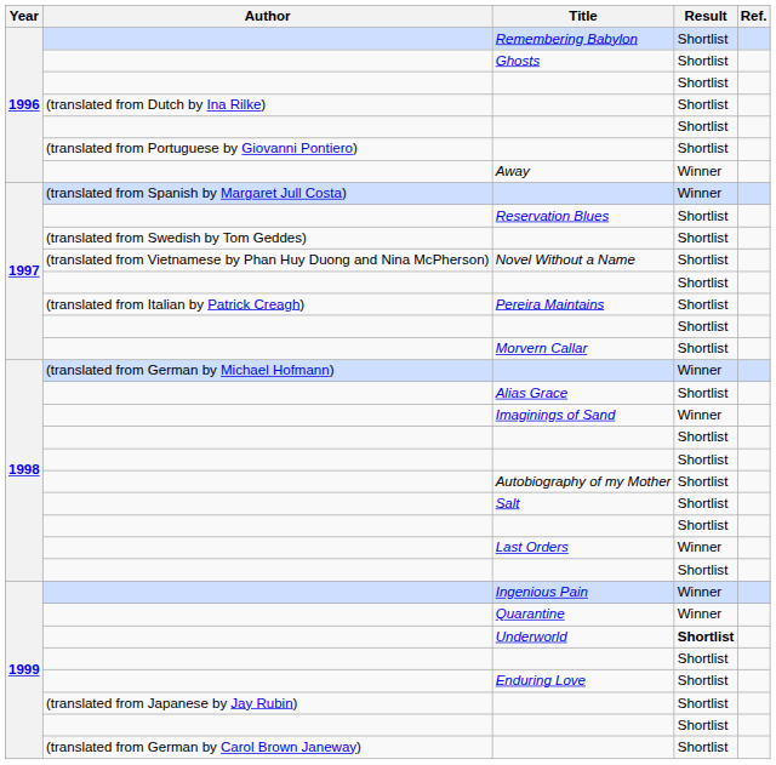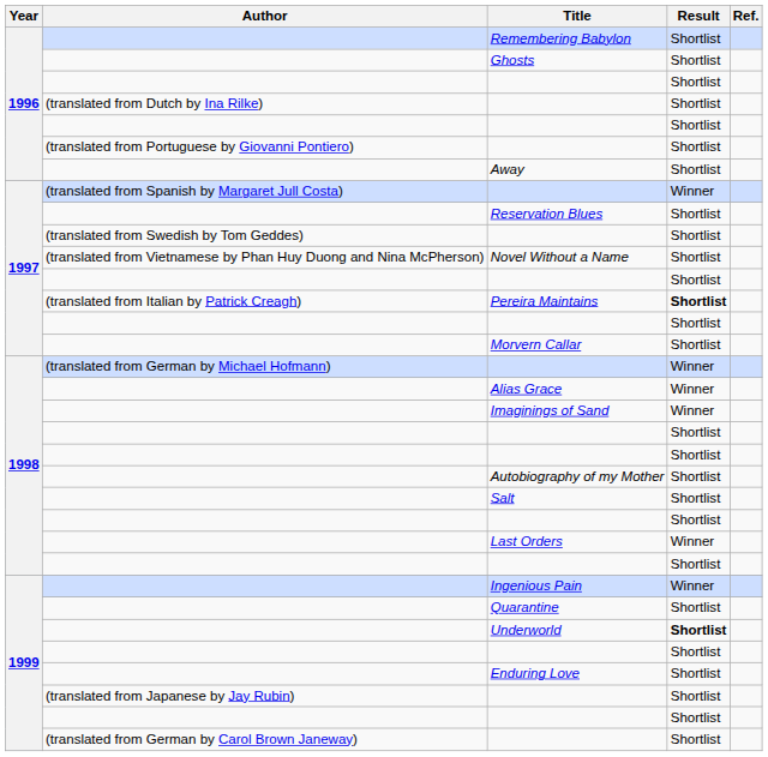Away | Result: Winner -> Shortlist
Pereira Maintains | Result: normal -> bold
Alias Grace | Result: Shortlist -> Winner
Quarantine | Result: Winner -> Shortlist
